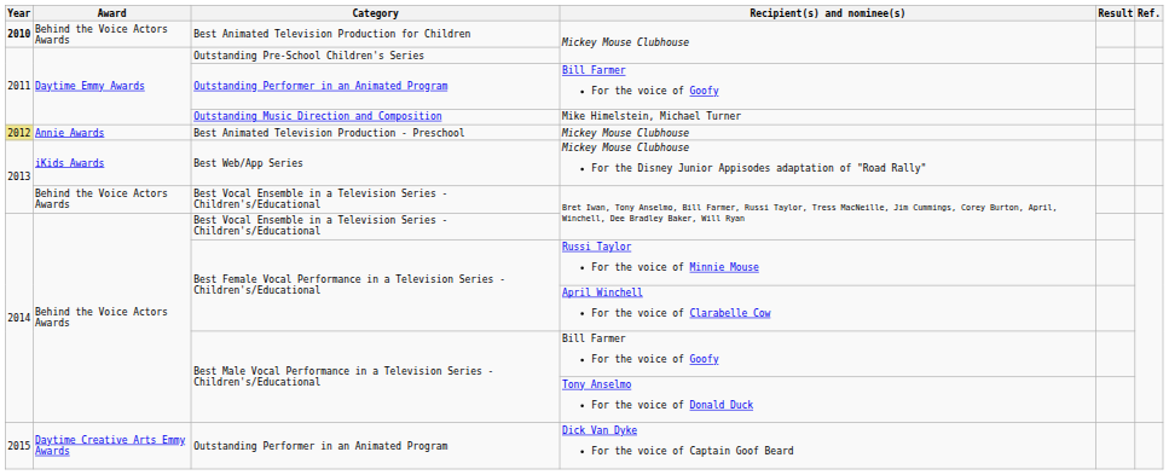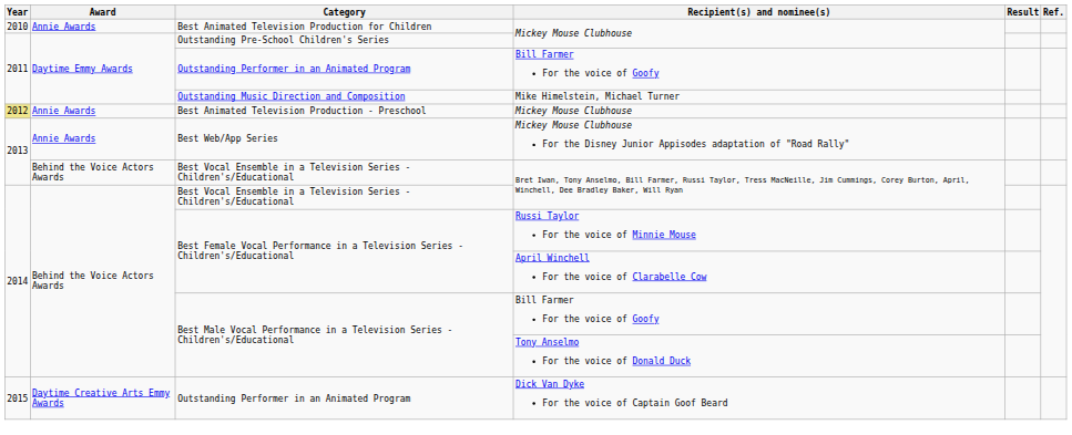Best Animated Television Production for Children | Year: bold -> normal
Best Animated Television Production for Children | Award: Behind the Voice Actors Awards -> Annie Awards
Best Web/App Series | Award: iKids Awards -> Annie Awards
